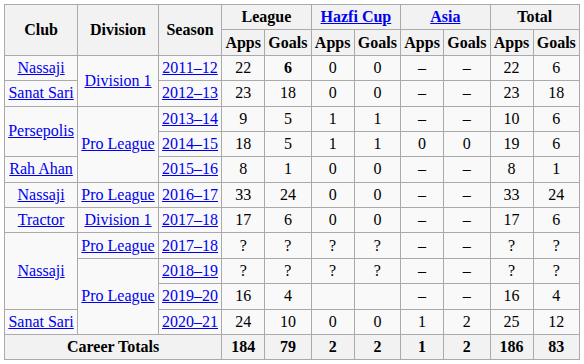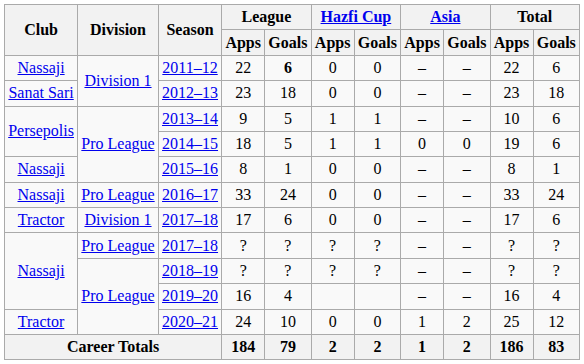2015–16 | Club: Rah Ahan -> Nassaji
2020–21 | Club: Sanat Sari -> Tractor
